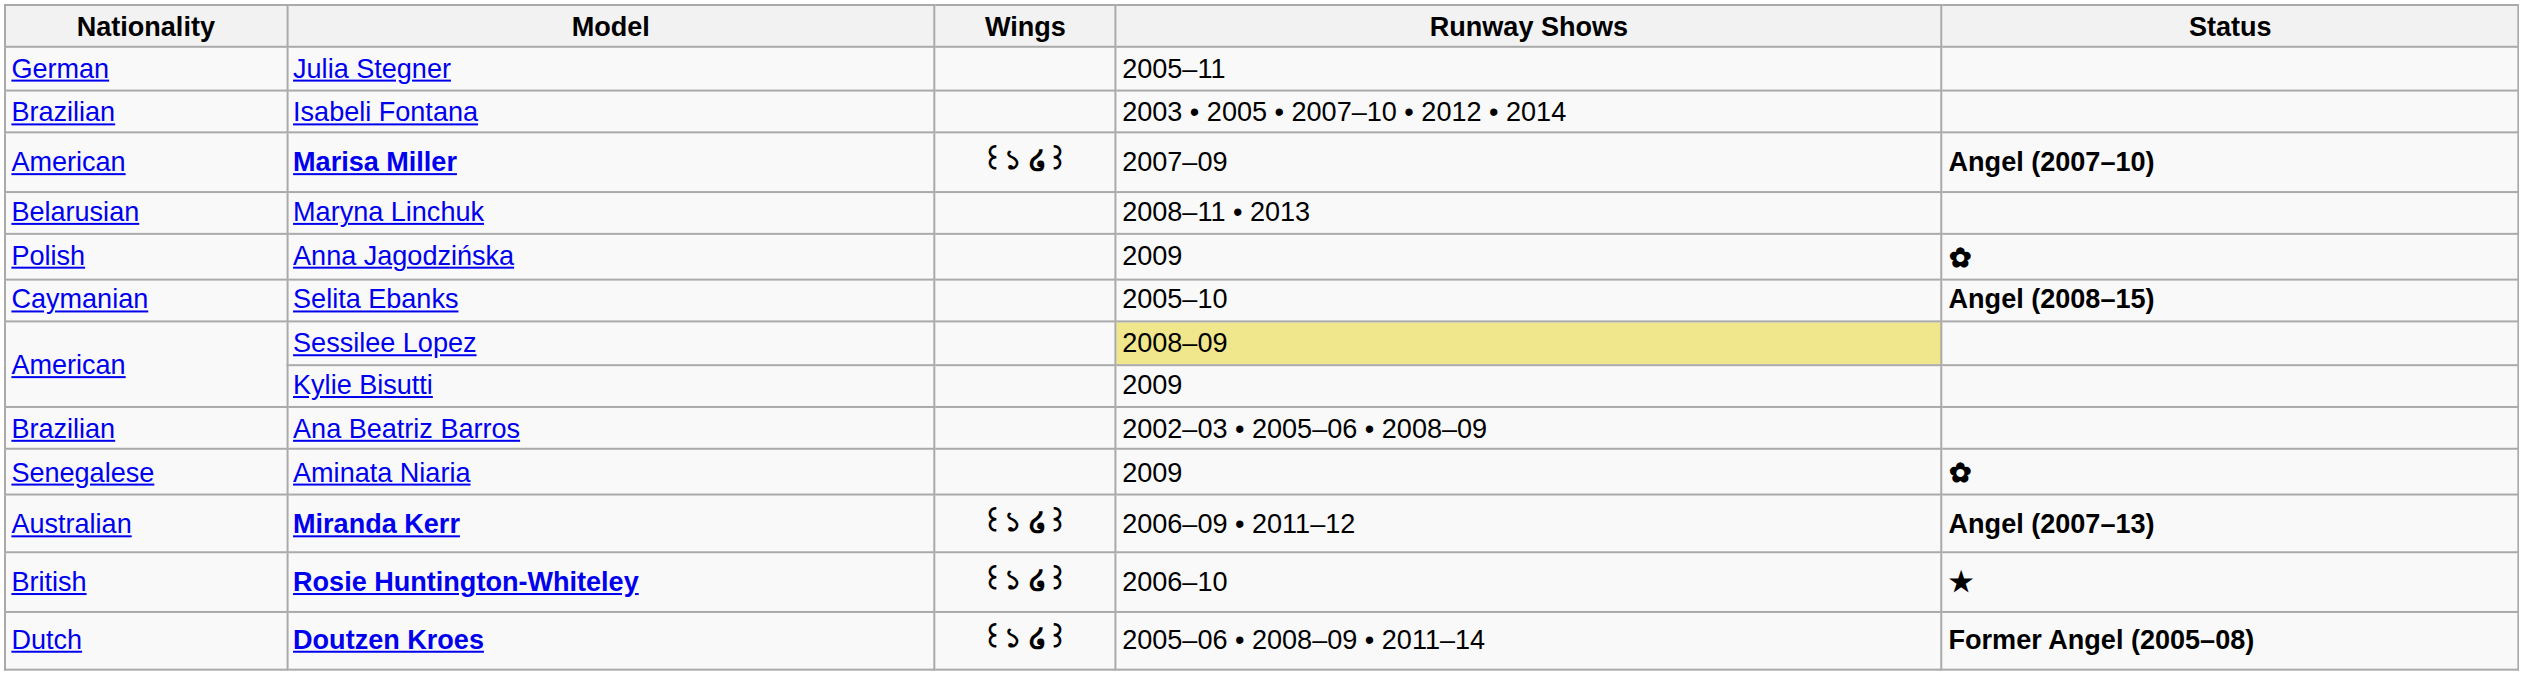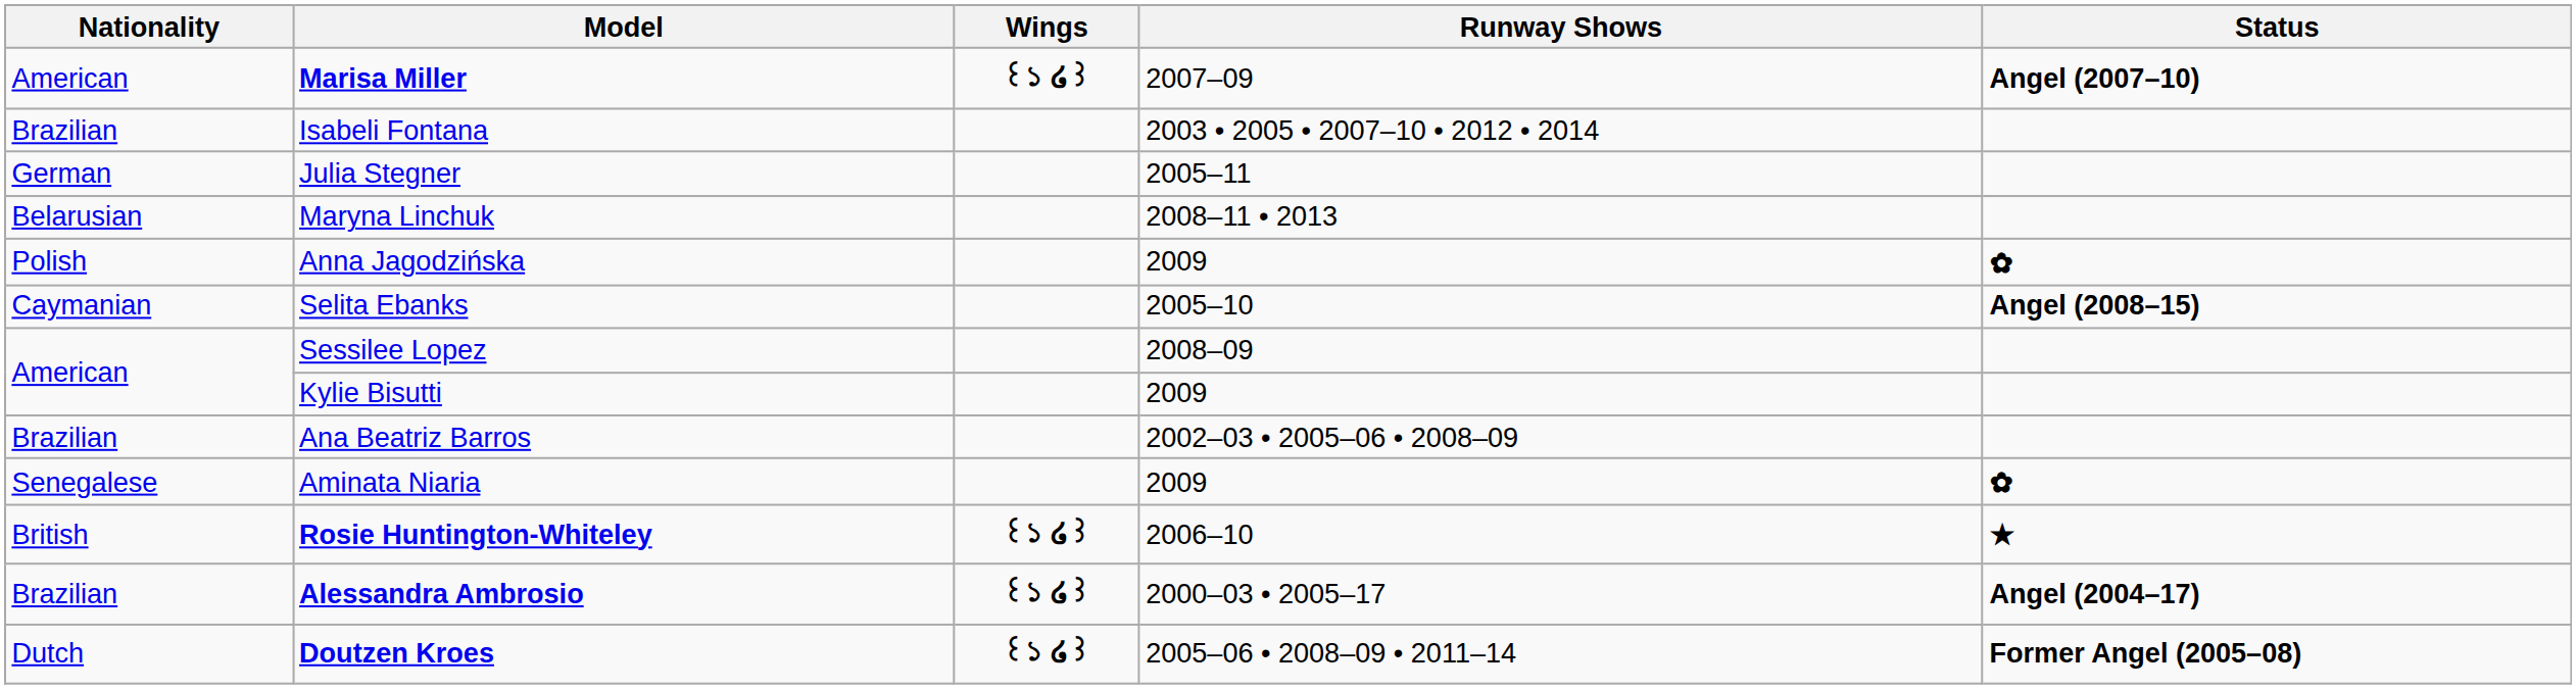rows swapped: Marisa Miller <-> Julia Stegner
Sessilee Lopez | Runway Shows: khaki background -> no background
- row: Australian | Miranda Kerr | ꒰১ ໒꒱ | 2006–09 • 2011–12 | Angel (2007–13)
+ row: Brazilian | Alessandra Ambrosio | ꒰১ ໒꒱ | 2000–03 • 2005–17 | Angel (2004–17)
